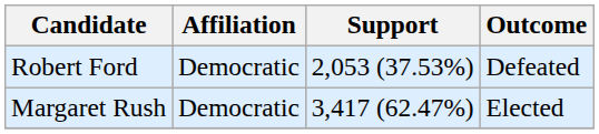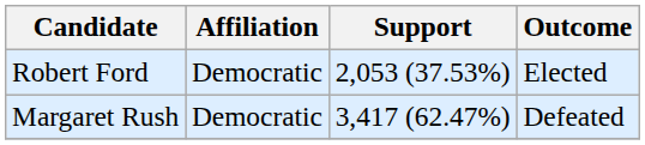Robert Ford | Outcome: Defeated -> Elected
Margaret Rush | Outcome: Elected -> Defeated
